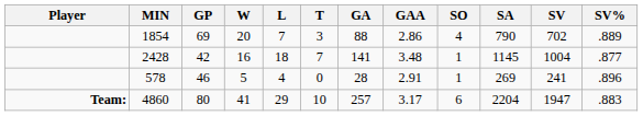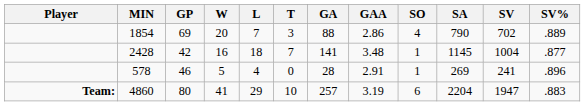4860 | GAA: 3.17 -> 3.19
